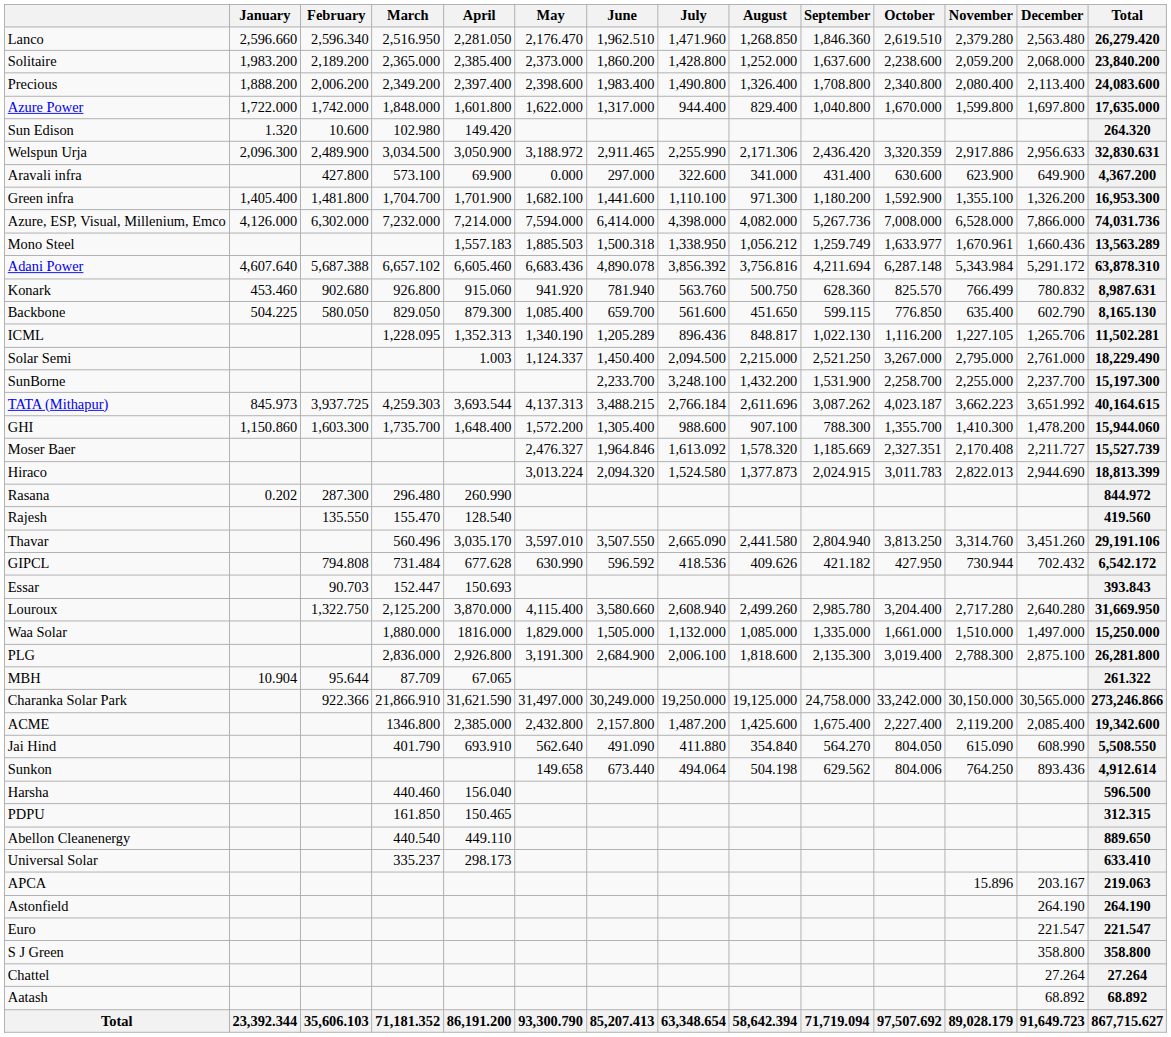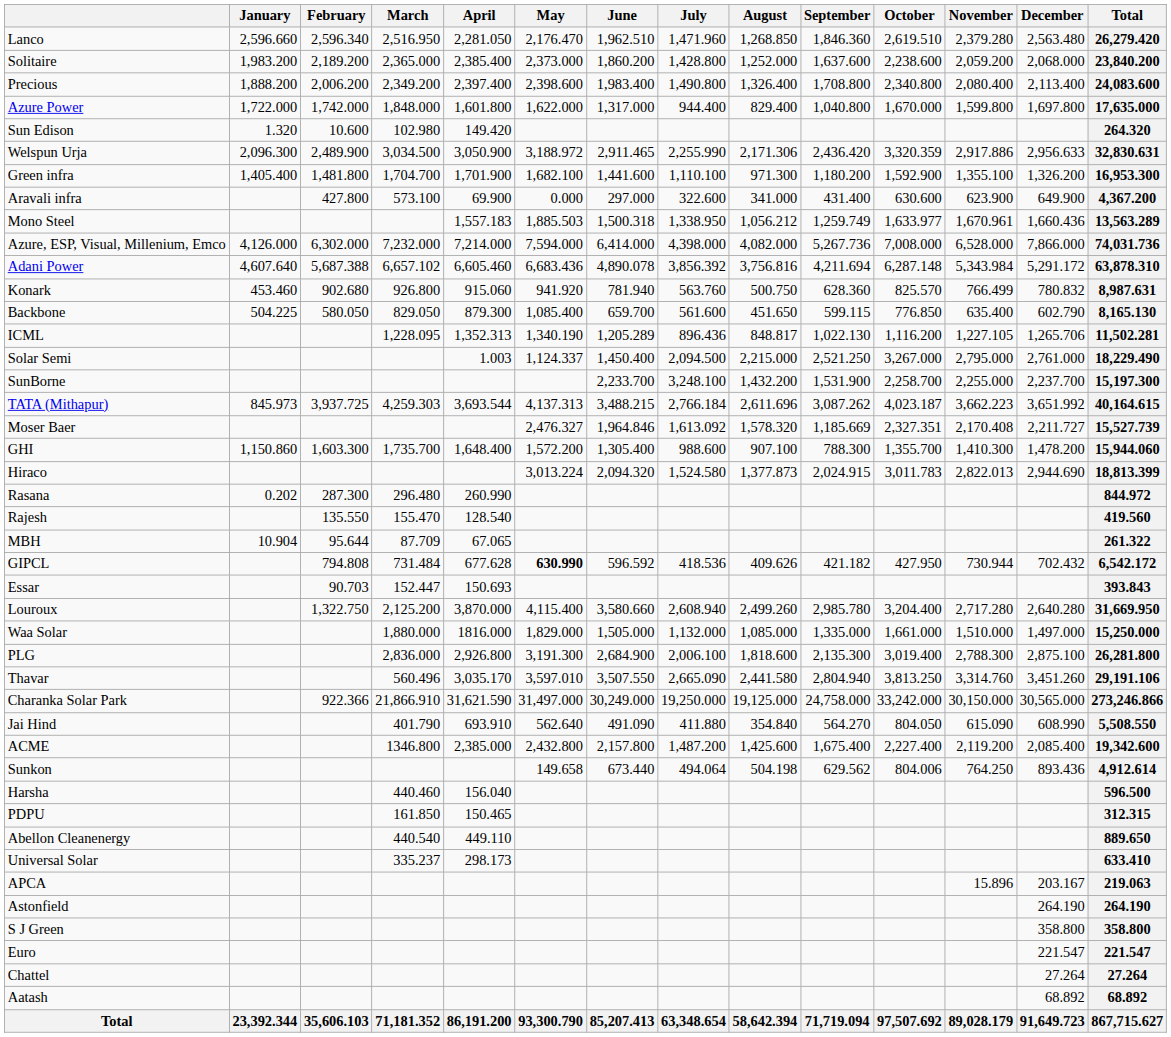rows swapped: Green infra <-> Aravali infra
rows swapped: Mono Steel <-> Azure, ESP, Visual, Millenium, Emco
rows swapped: GHI <-> Moser Baer
rows swapped: MBH <-> Thavar
GIPCL | May: normal -> bold
rows swapped: Jai Hind <-> ACME
rows swapped: Euro <-> S J Green
